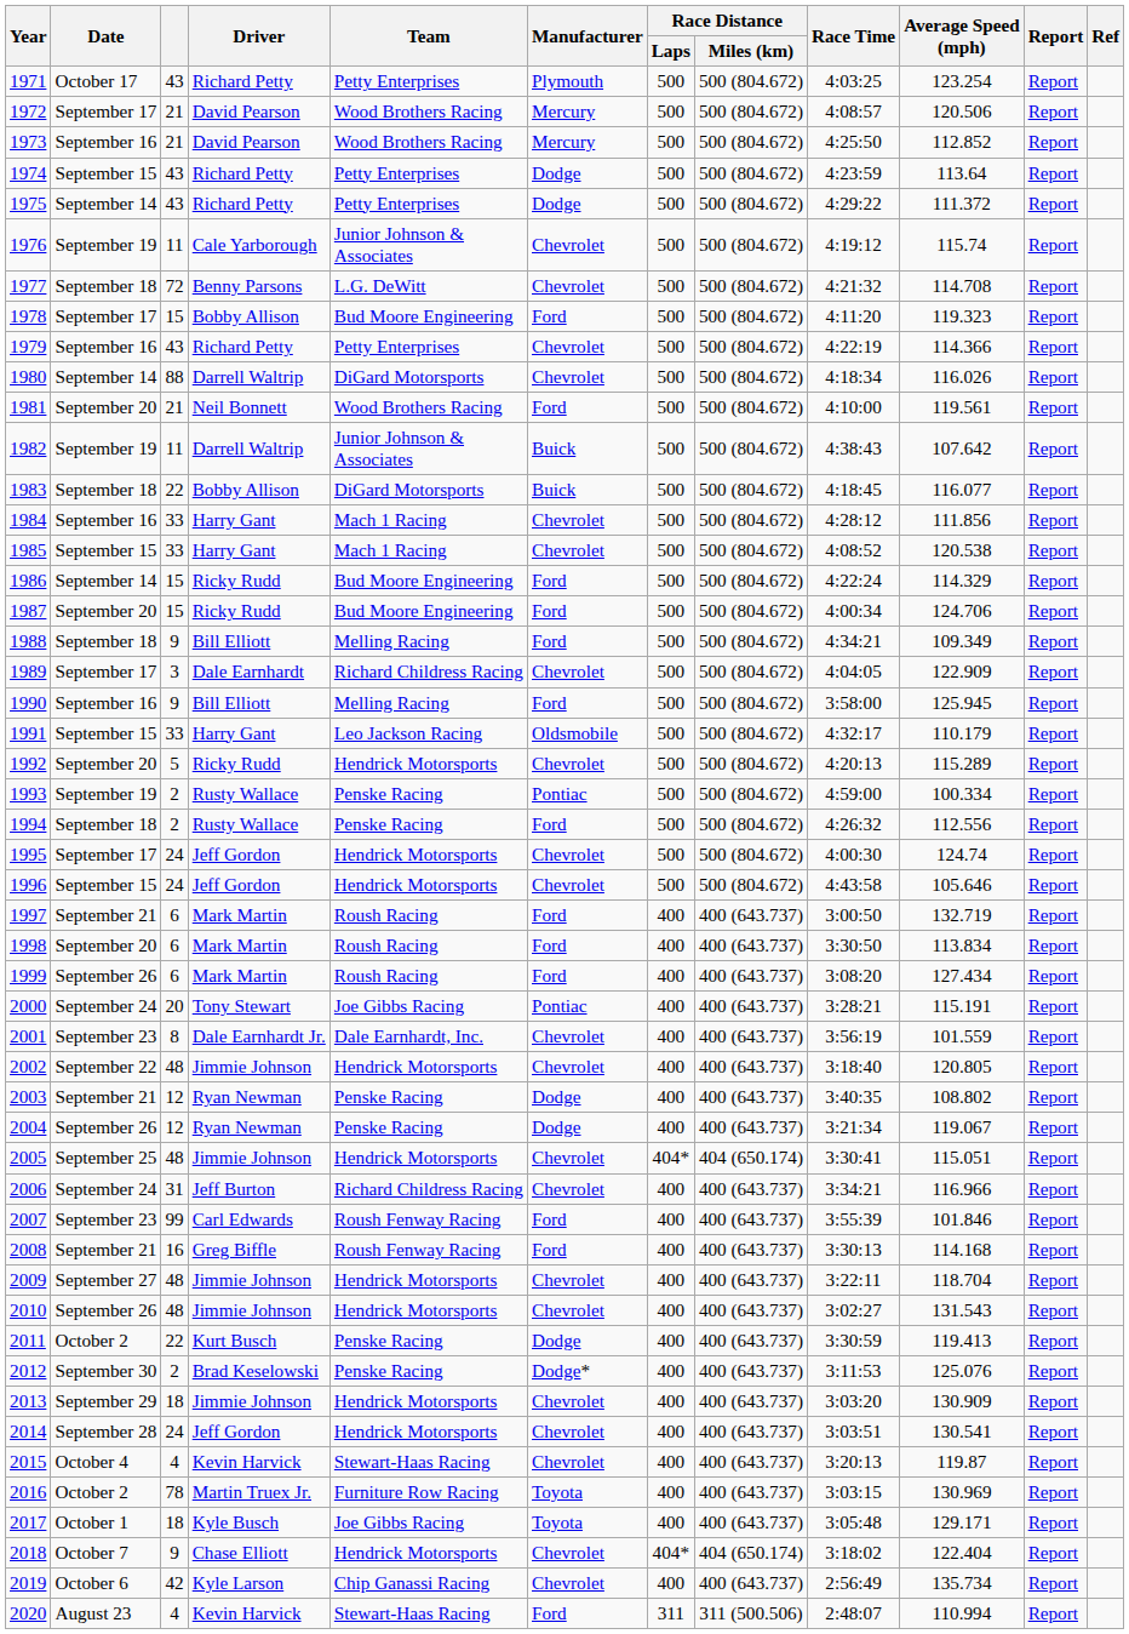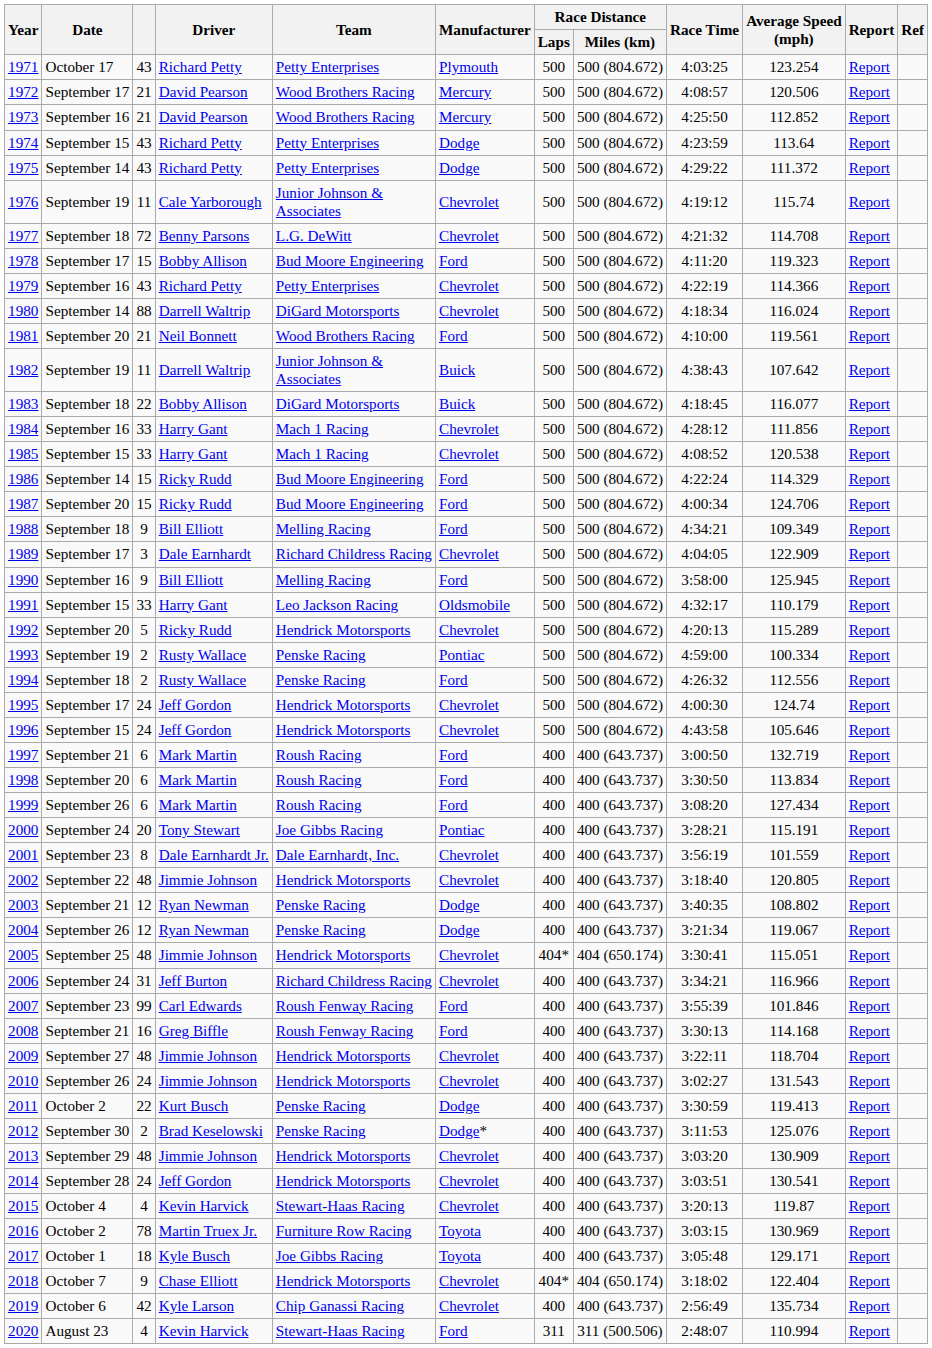1980 | Average Speed (mph): 116.026 -> 116.024
2010 | column 3: 48 -> 24
2013 | column 3: 18 -> 48
